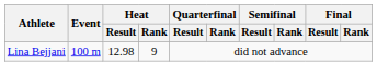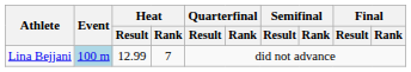Lina Bejjani | Event: no background -> lightblue background
Lina Bejjani | Heat / Result: 12.98 -> 12.99
Lina Bejjani | Heat / Rank: 9 -> 7
